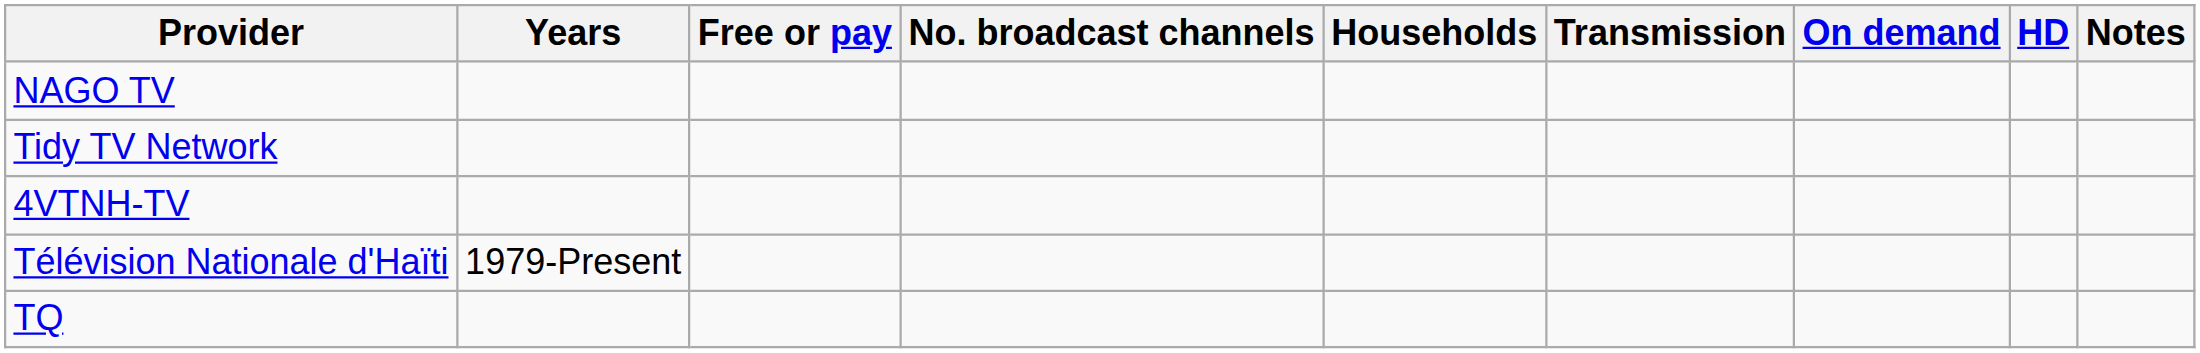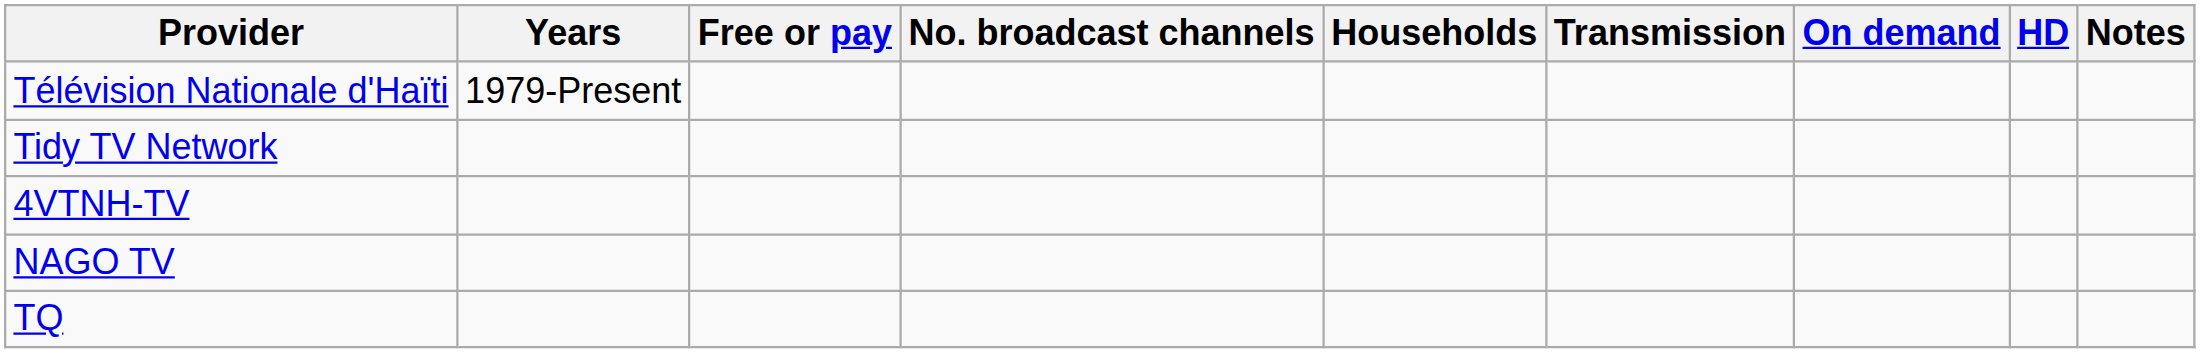rows swapped: NAGO TV <-> Télévision Nationale d'Haïti
